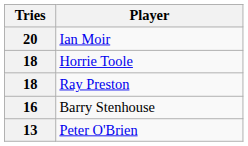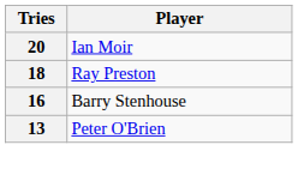- row: 18 | Horrie Toole
